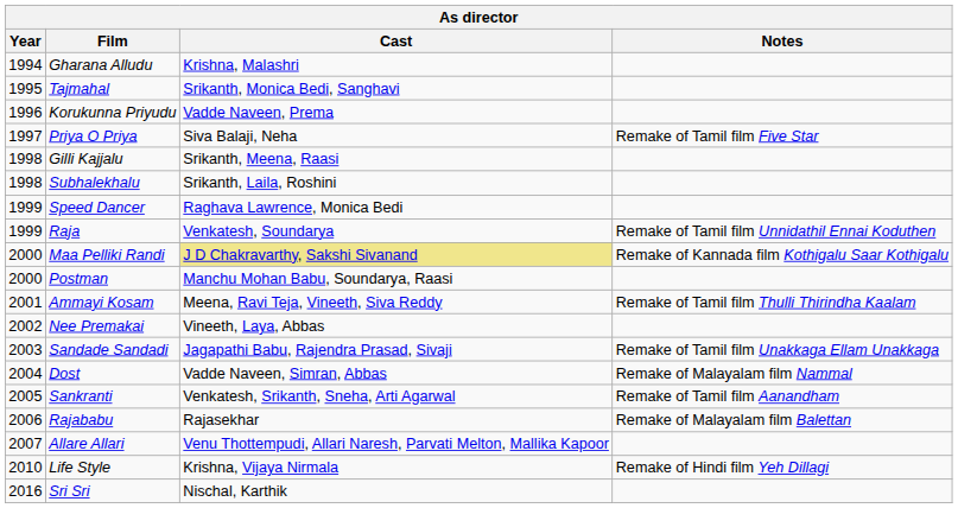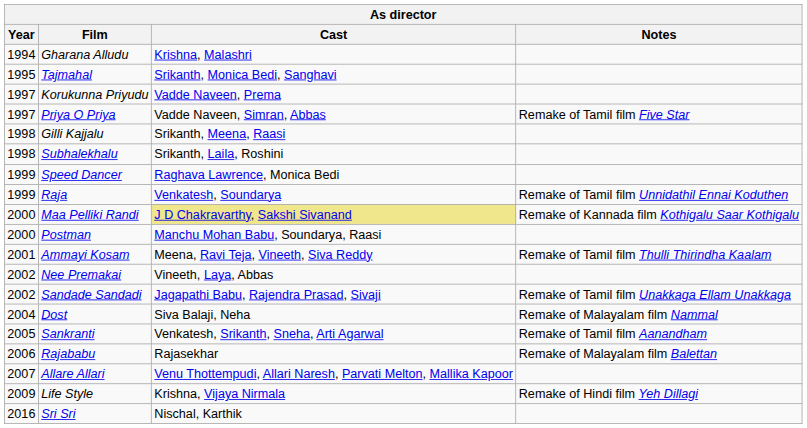Korukunna Priyudu | Year: 1996 -> 1997
Priya O Priya | Cast: Siva Balaji, Neha -> Vadde Naveen, Simran, Abbas
Sandade Sandadi | Year: 2003 -> 2002
Dost | Cast: Vadde Naveen, Simran, Abbas -> Siva Balaji, Neha
Life Style | Year: 2010 -> 2009
